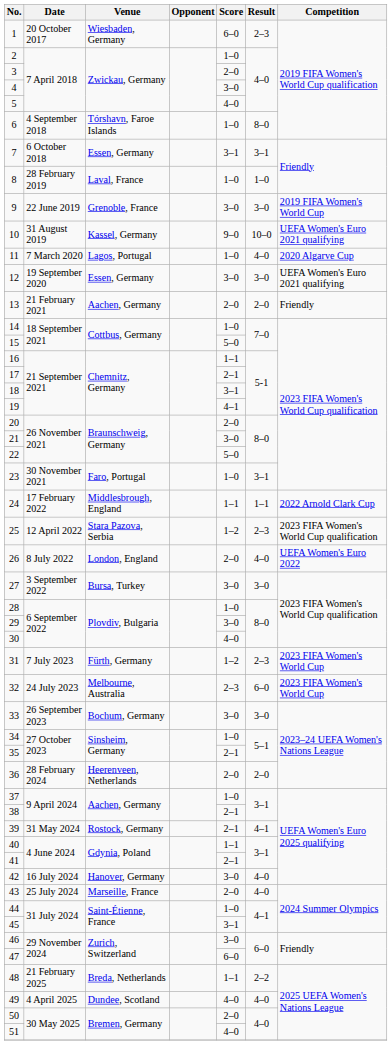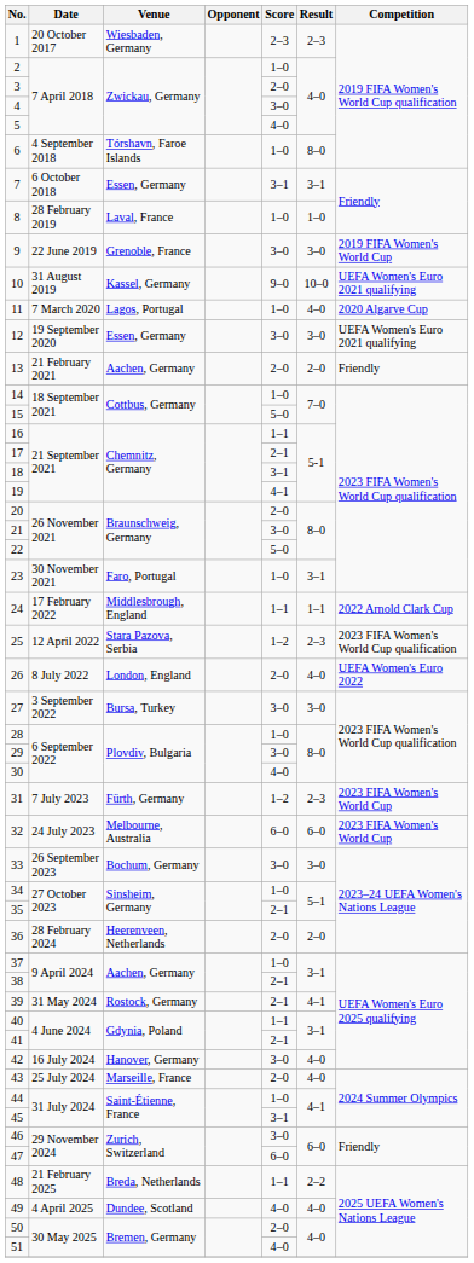1 | Score: 6–0 -> 2–3
32 | Score: 2–3 -> 6–0
